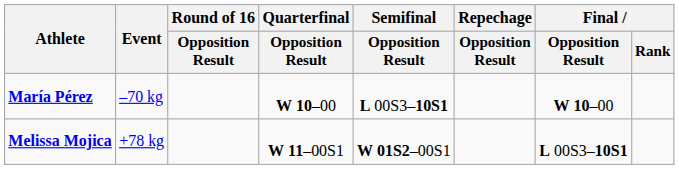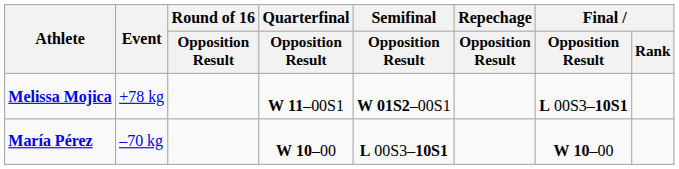rows swapped: María Pérez <-> Melissa Mojica
